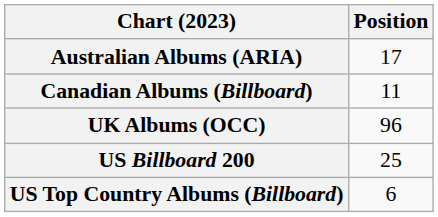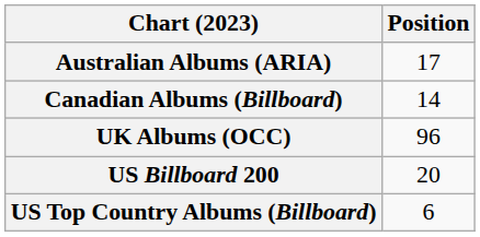Canadian Albums (Billboard) | Position: 11 -> 14
US Billboard 200 | Position: 25 -> 20
